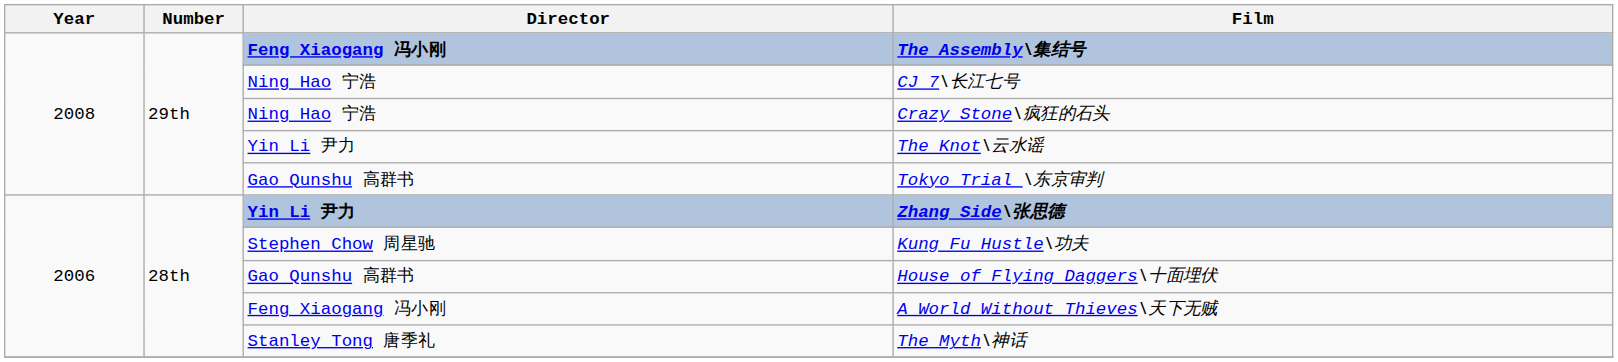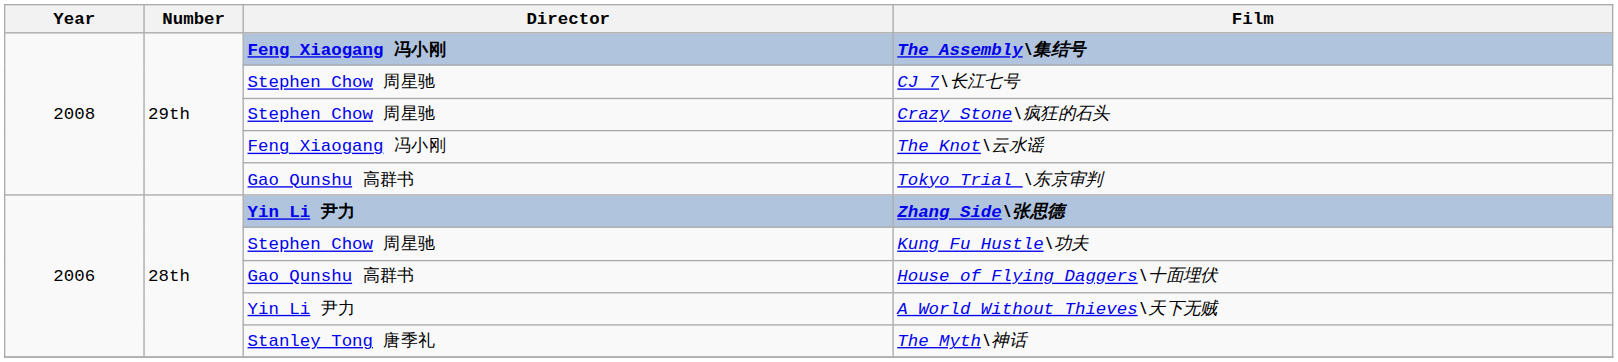CJ 7\长江七号 | Director: Ning Hao 宁浩 -> Stephen Chow 周星驰
Crazy Stone\疯狂的石头 | Director: Ning Hao 宁浩 -> Stephen Chow 周星驰
The Knot\云水谣 | Director: Yin Li 尹力 -> Feng Xiaogang 冯小刚
A World Without Thieves\天下无贼 | Director: Feng Xiaogang 冯小刚 -> Yin Li 尹力
